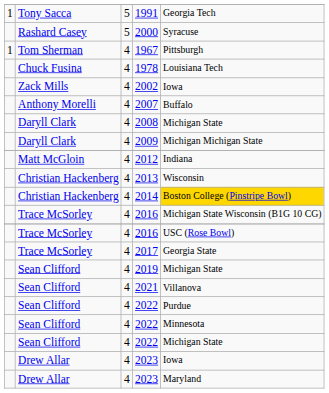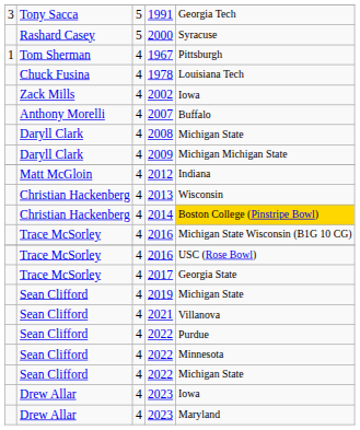1991 | column 1: 1 -> 3
